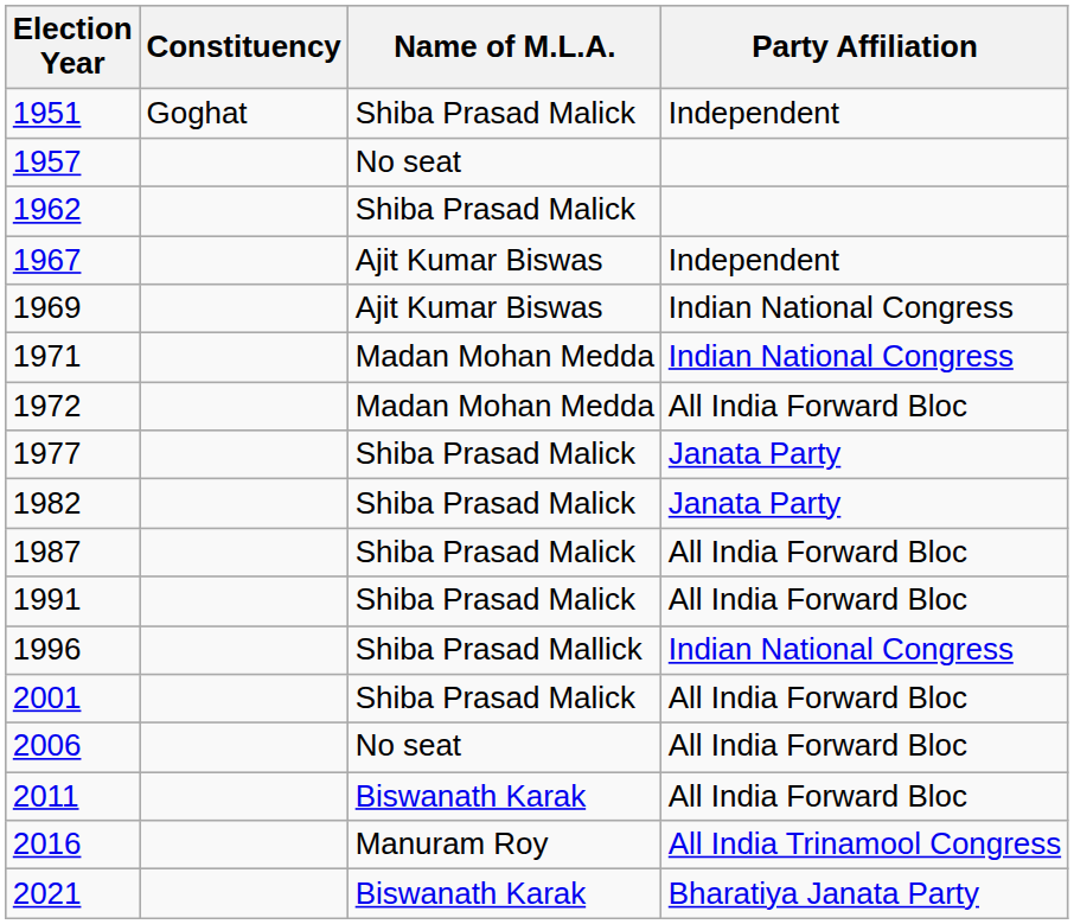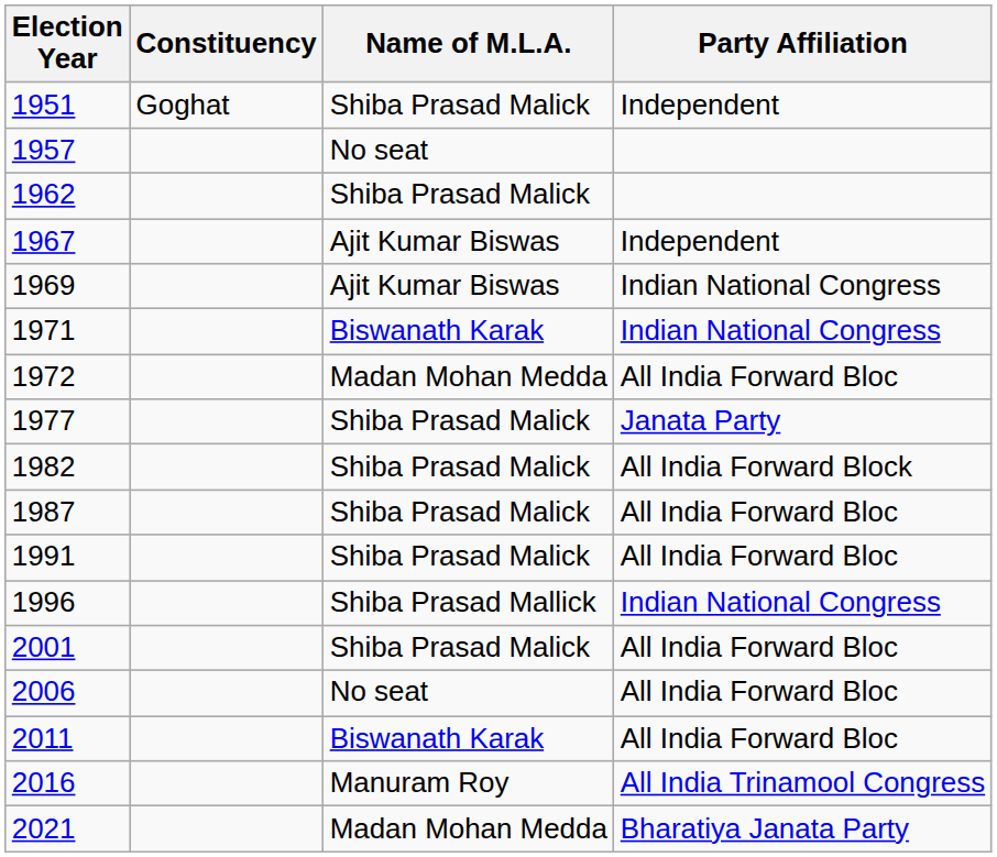1971 | Name of M.L.A.: Madan Mohan Medda -> Biswanath Karak
1982 | Party Affiliation: Janata Party -> All India Forward Block
2021 | Name of M.L.A.: Biswanath Karak -> Madan Mohan Medda
